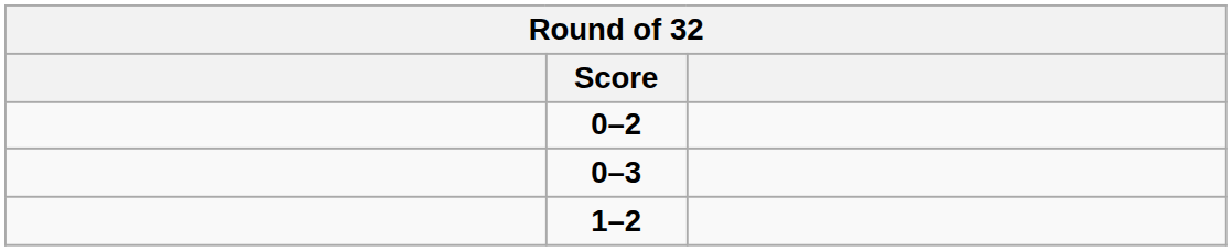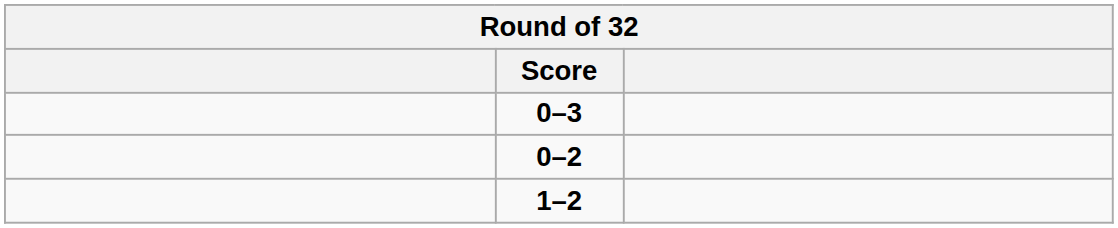rows swapped: 0–2 <-> 0–3
